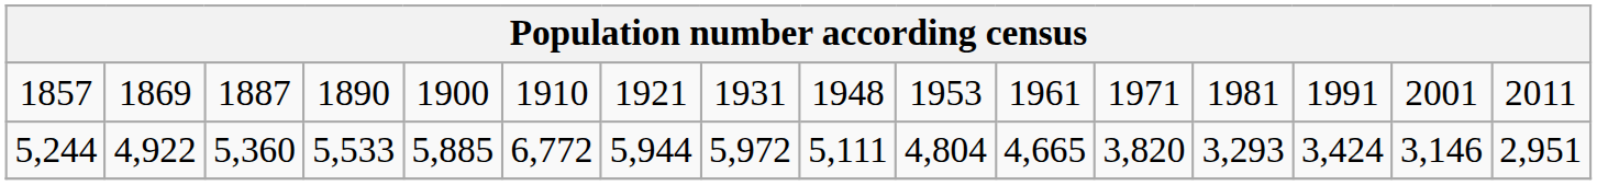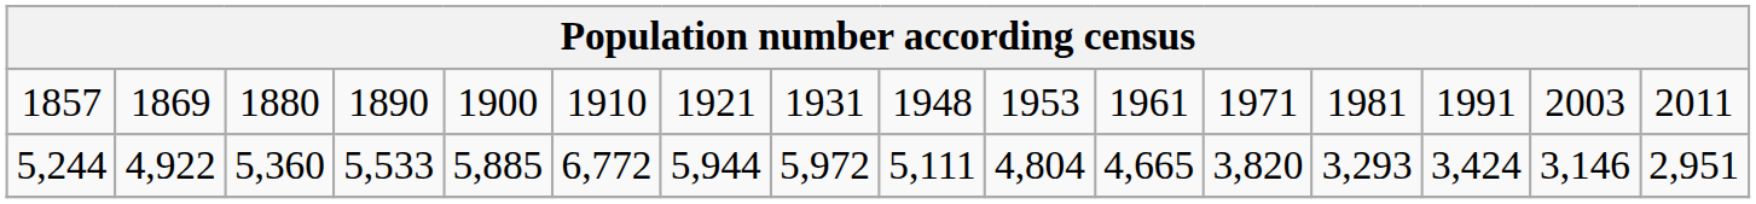1857 | column 3: 1887 -> 1880
1857 | column 15: 2001 -> 2003
